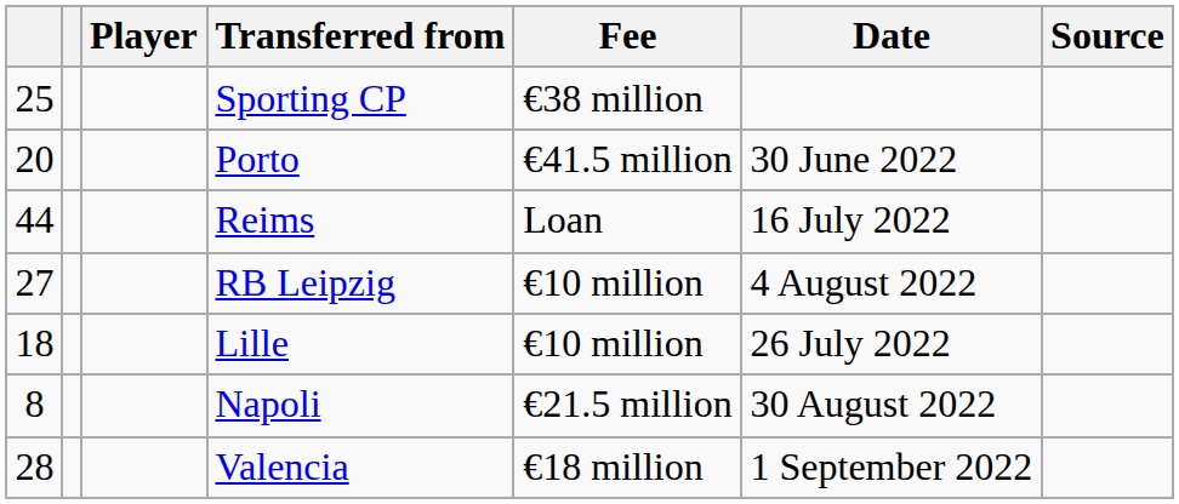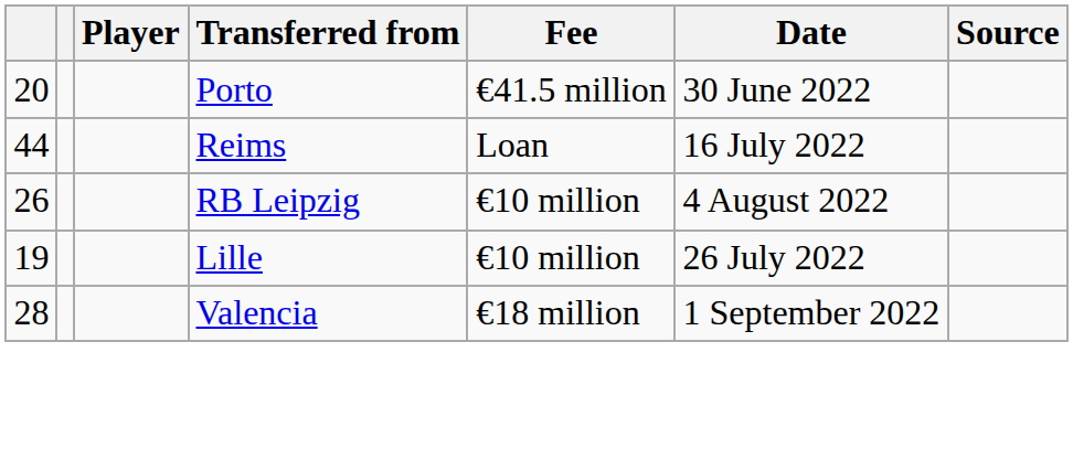- row: 25 | Sporting CP | €38 million
RB Leipzig | column 1: 27 -> 26
Lille | column 1: 18 -> 19
- row: 8 | Napoli | €21.5 million | 30 August 2022
